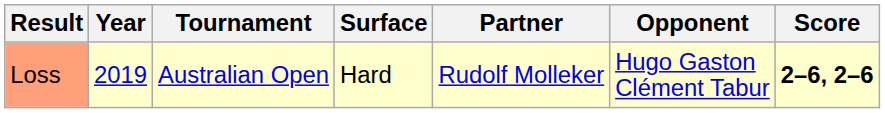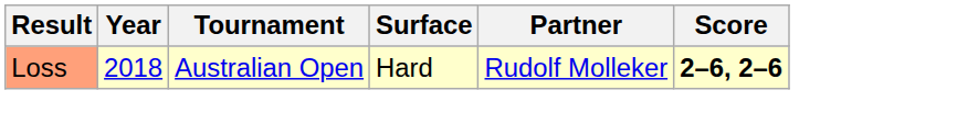- column: Opponent | Hugo Gaston Clément Tabur
Loss | Year: 2019 -> 2018
